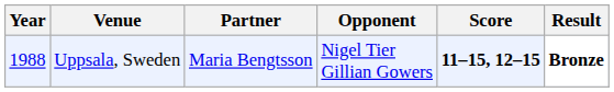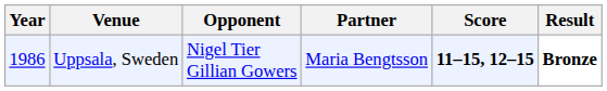columns swapped: Partner <-> Opponent
Uppsala, Sweden | Year: 1988 -> 1986
